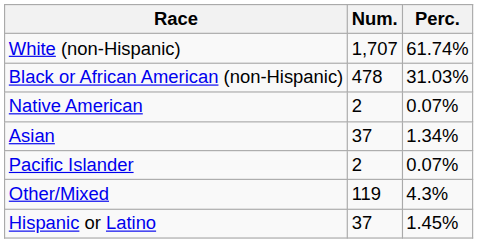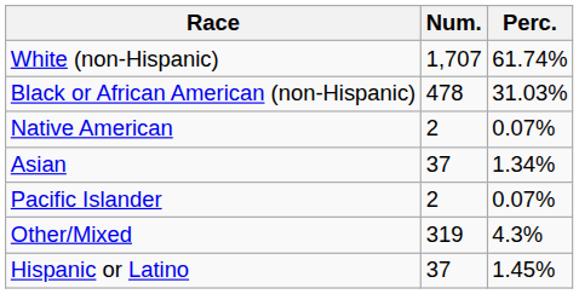Other/Mixed | Num.: 119 -> 319
